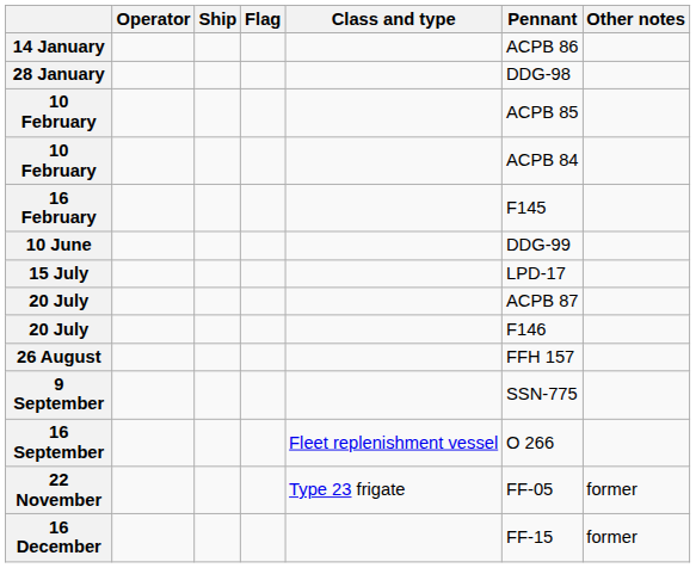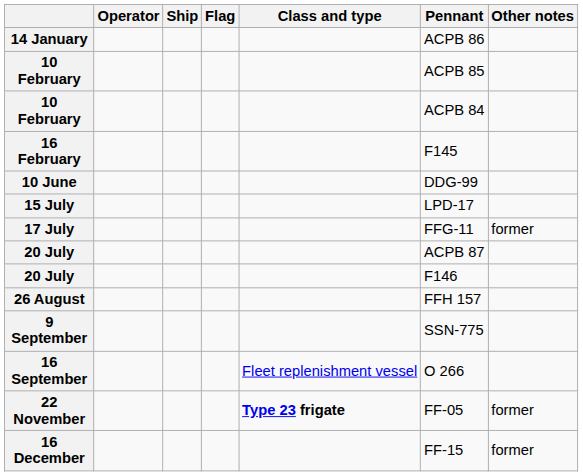- row: 28 January | DDG-98
+ row: 17 July | FFG-11 | former
22 November | Class and type: normal -> bold
